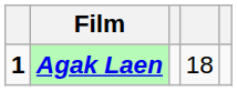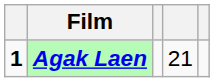Agak Laen | column 4: 18 -> 21
